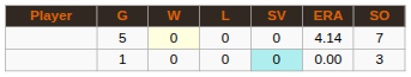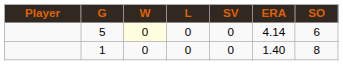5 | SO: 7 -> 6
1 | SV: paleturquoise background -> no background
1 | ERA: 0.00 -> 1.40
1 | SO: 3 -> 8
